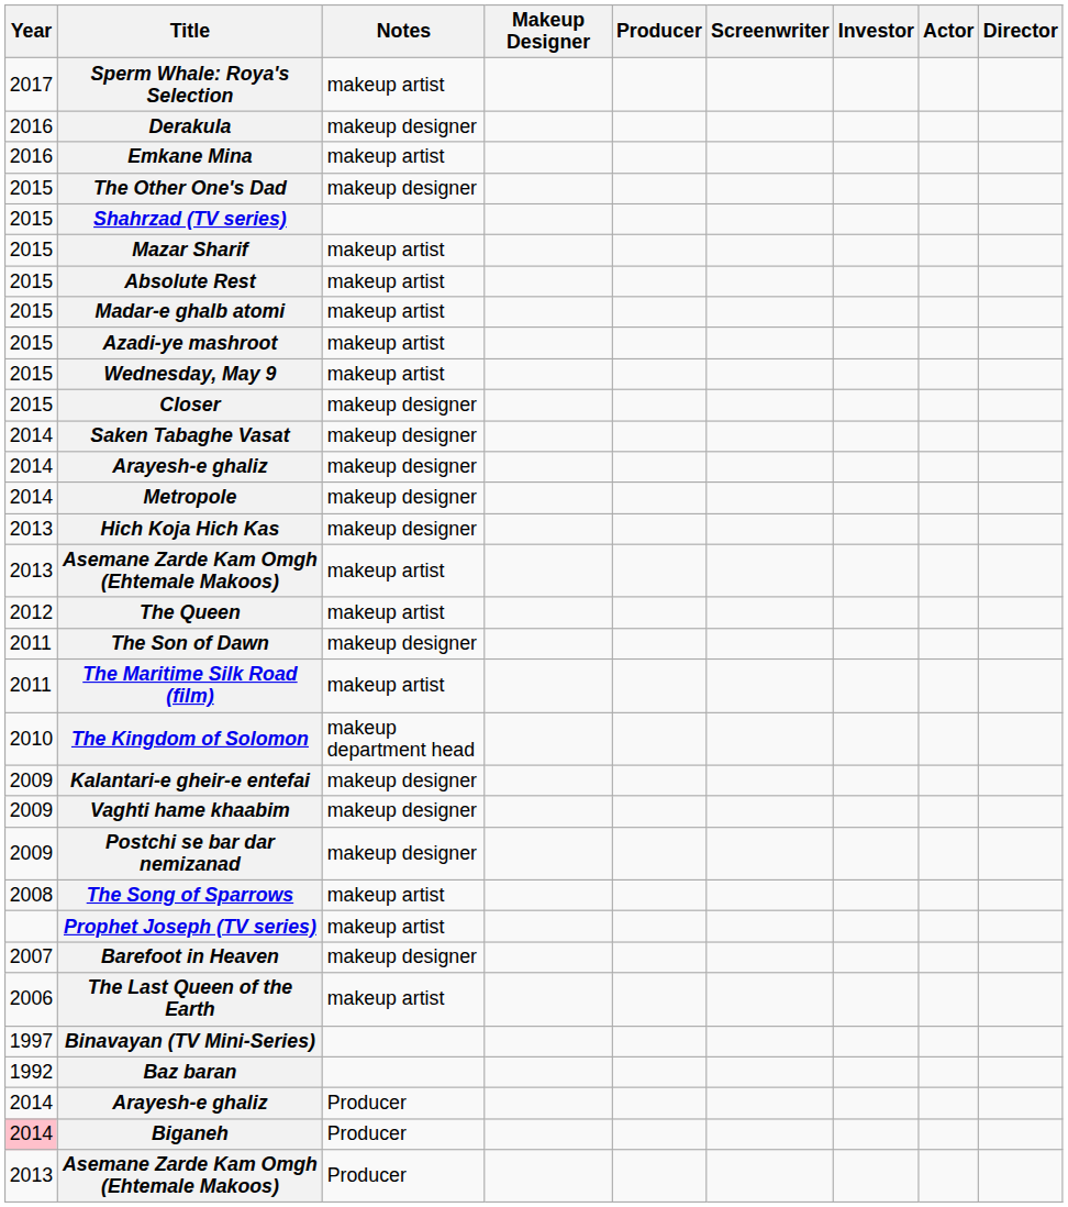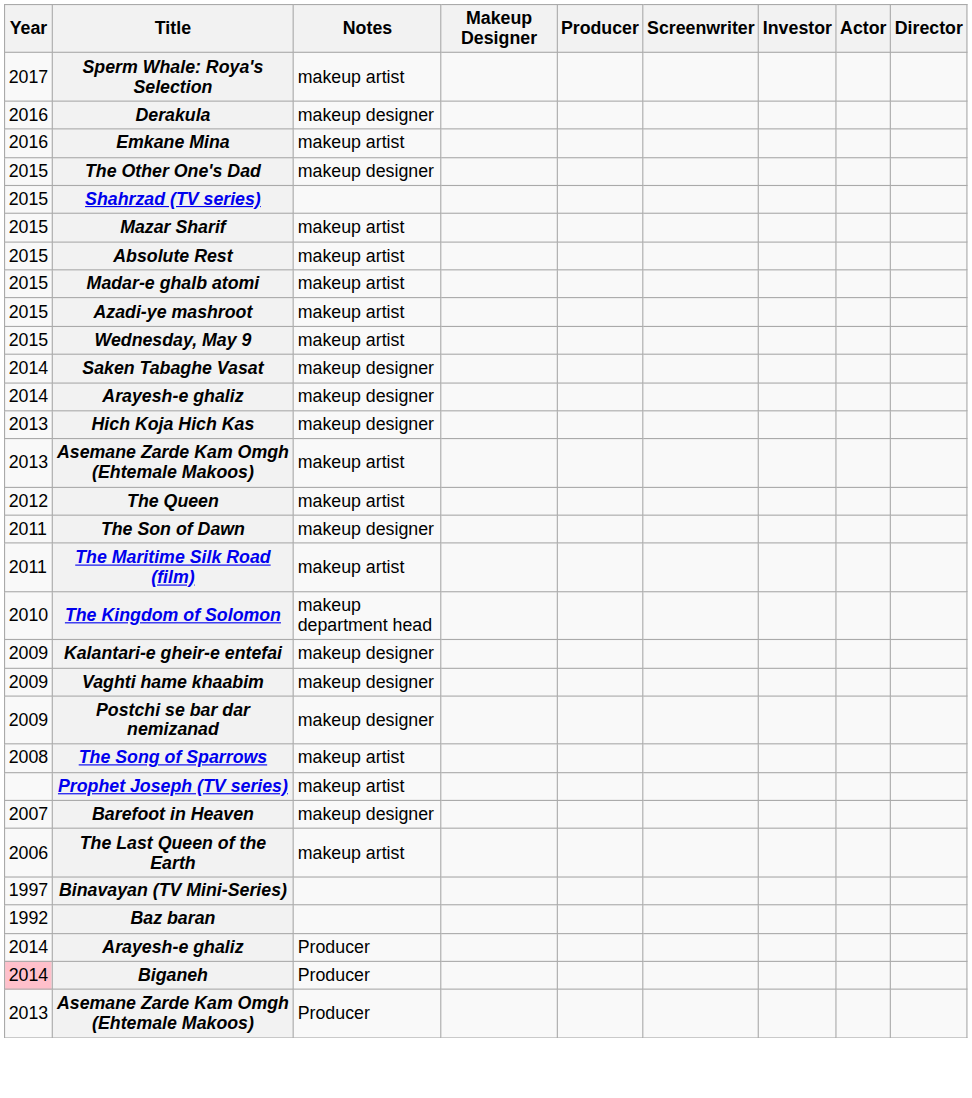- row: 2015 | Closer | makeup designer
- row: 2014 | Metropole | makeup designer
